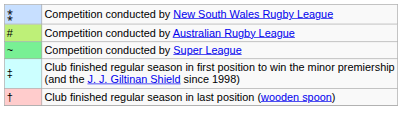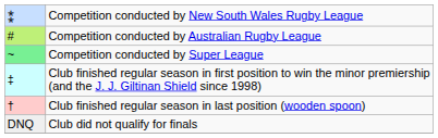+ row: DNQ | Club did not qualify for finals
